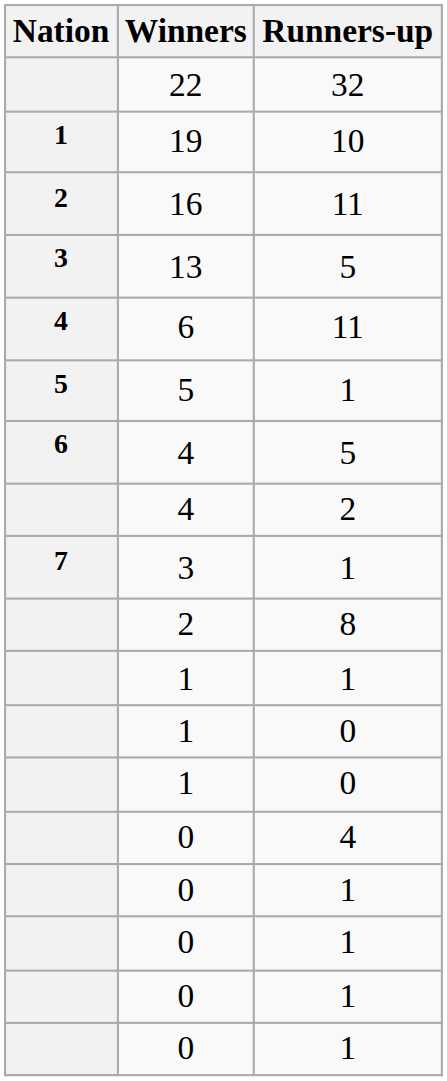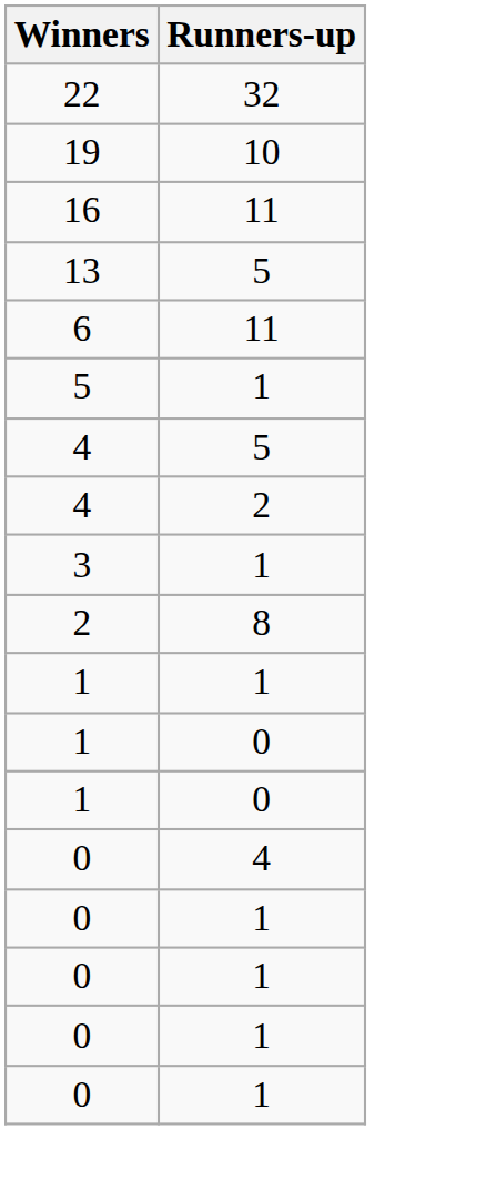- column: Nation | 1 | 2 | 3 | 4 | 5 | 6 | 7
